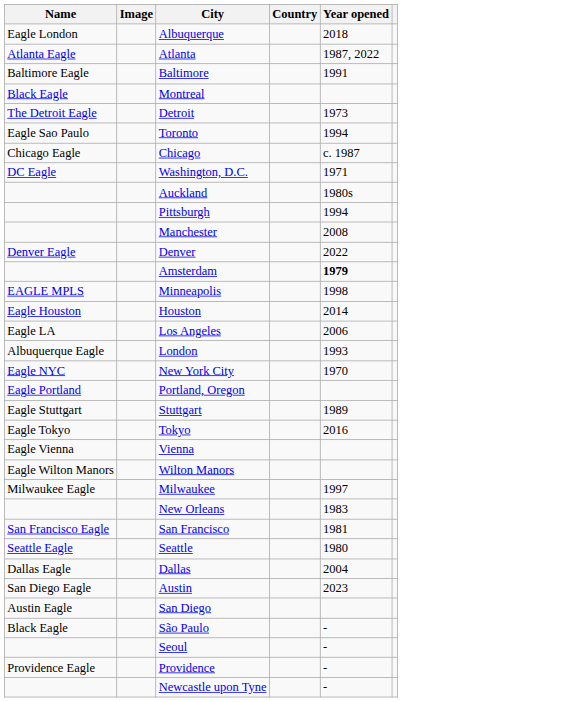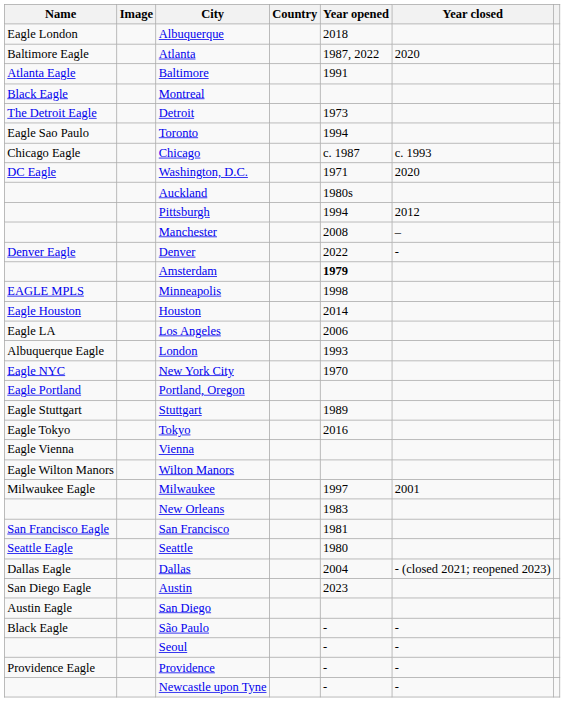+ column: Year closed | 2020 | c. 1993 | 2020 | 2012 | – | - | 2001 | - (closed 2021; reopened 2023) | - | - | - | -
Atlanta | Name: Atlanta Eagle -> Baltimore Eagle
Baltimore | Name: Baltimore Eagle -> Atlanta Eagle
